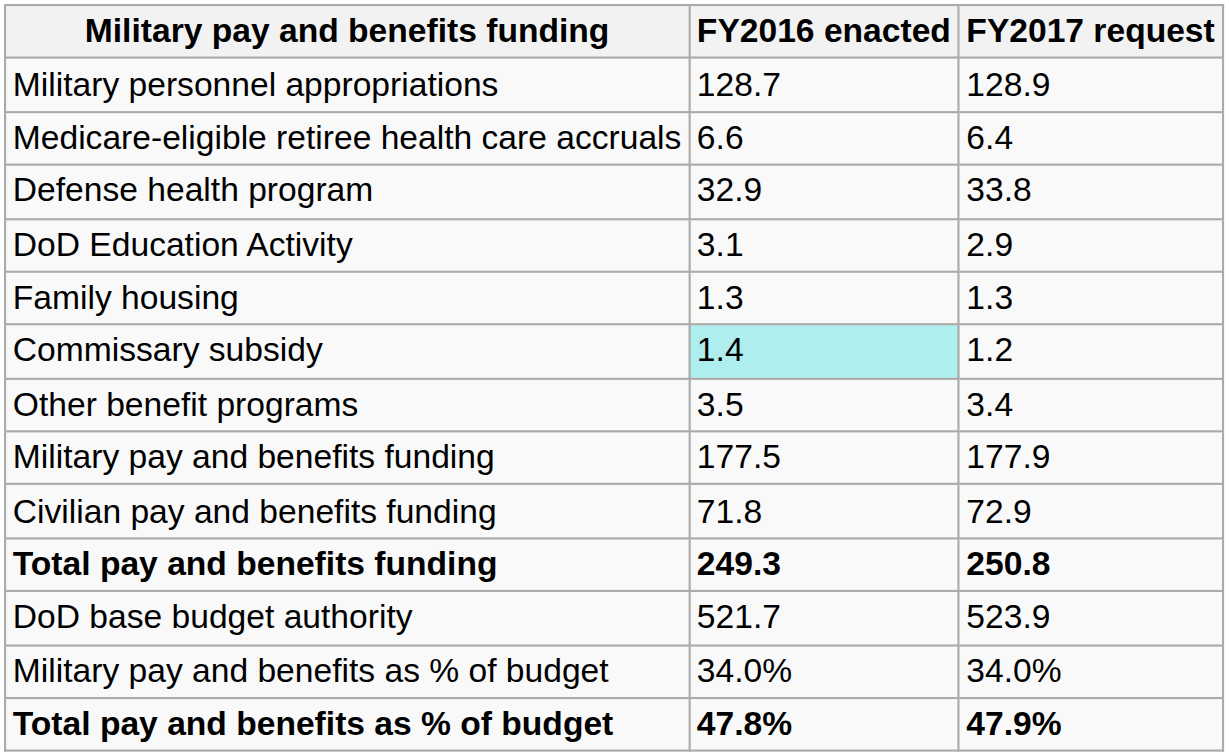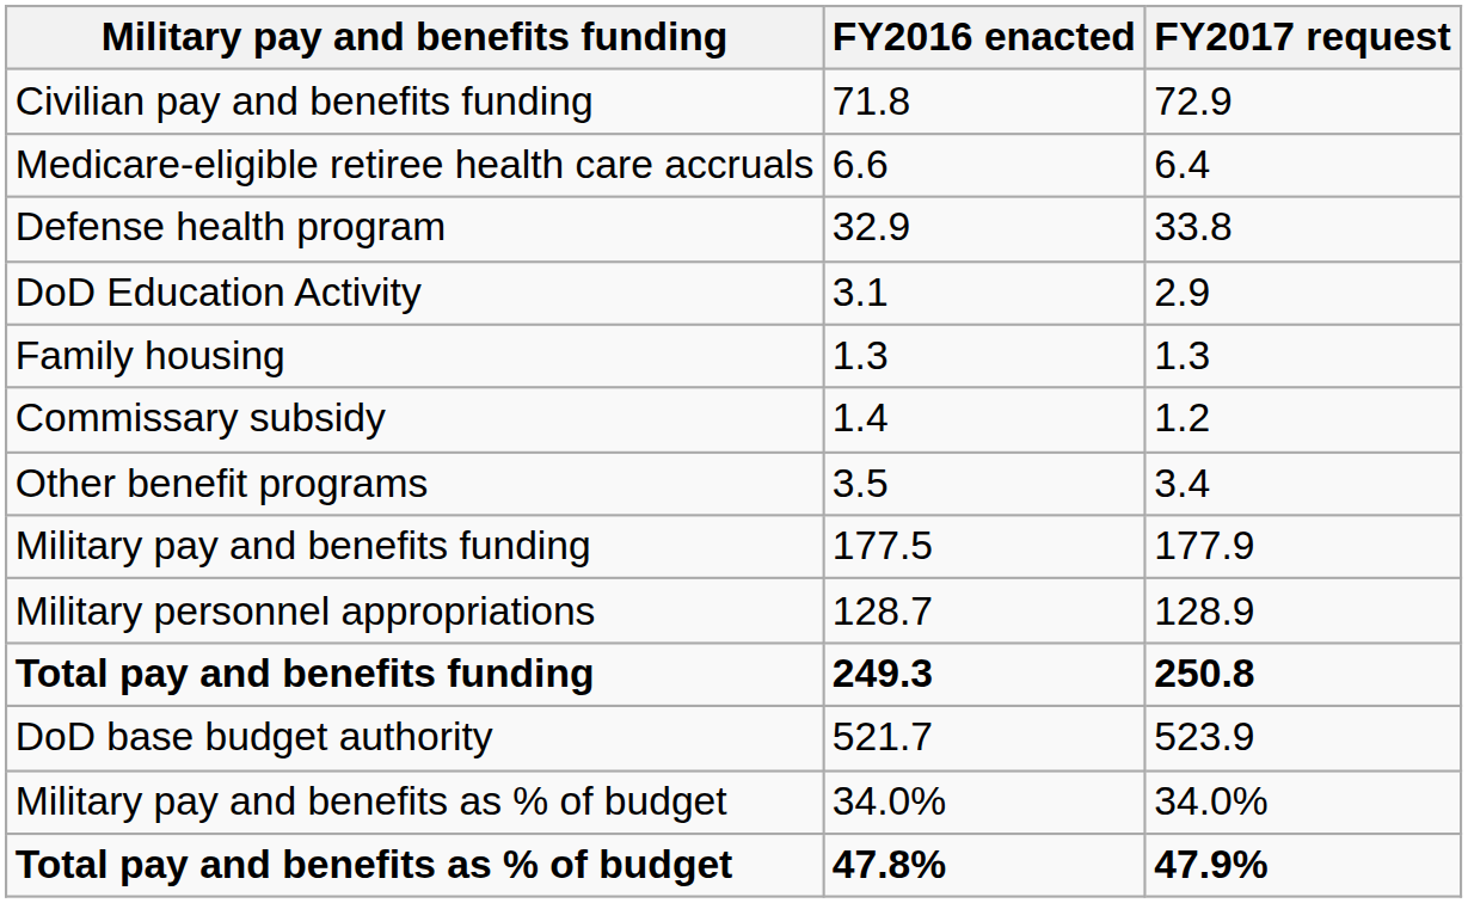rows swapped: Military personnel appropriations <-> Civilian pay and benefits funding
Commissary subsidy | FY2016 enacted: paleturquoise background -> no background
